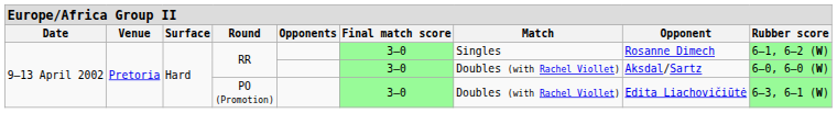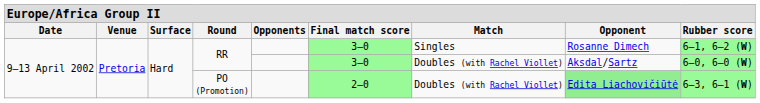PO (Promotion) | column 6: 3–0 -> 2–0
PO (Promotion) | column 8: no background -> lightgreen background
